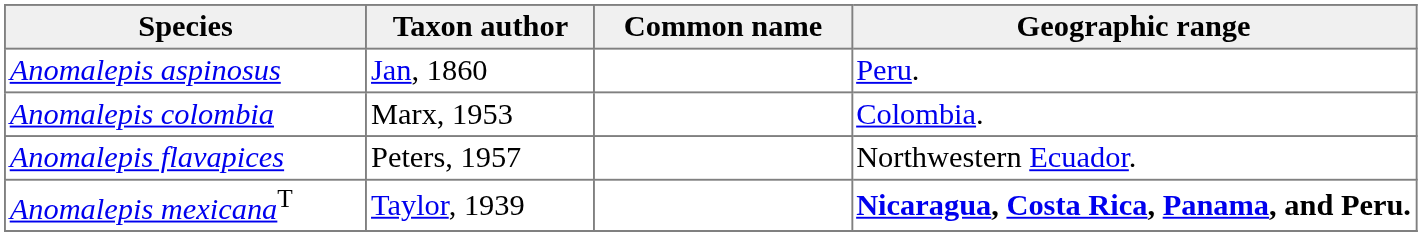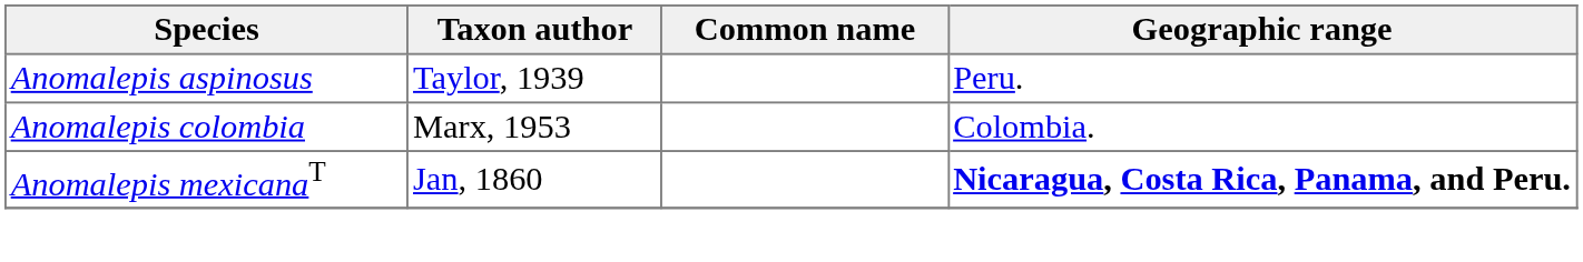Anomalepis aspinosus | Taxon author: Jan, 1860 -> Taylor, 1939
- row: Anomalepis flavapices | Peters, 1957 | Northwestern Ecuador.
Anomalepis mexicanaT | Taxon author: Taylor, 1939 -> Jan, 1860
